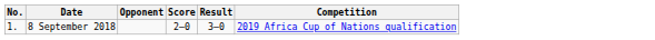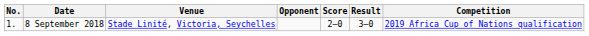+ column: Venue | Stade Linité, Victoria, Seychelles
